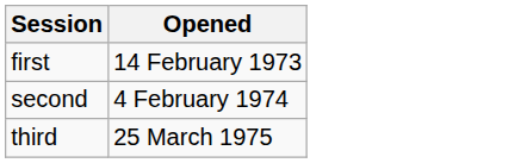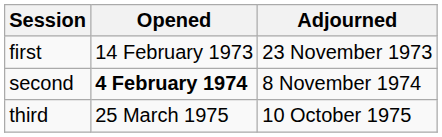+ column: Adjourned | 23 November 1973 | 8 November 1974 | 10 October 1975
second | Opened: normal -> bold
